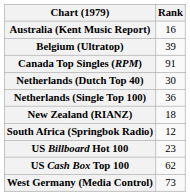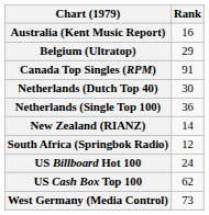Belgium (Ultratop) | Rank: 39 -> 29
New Zealand (RIANZ) | Rank: 18 -> 14
US Billboard Hot 100 | Rank: 23 -> 24
